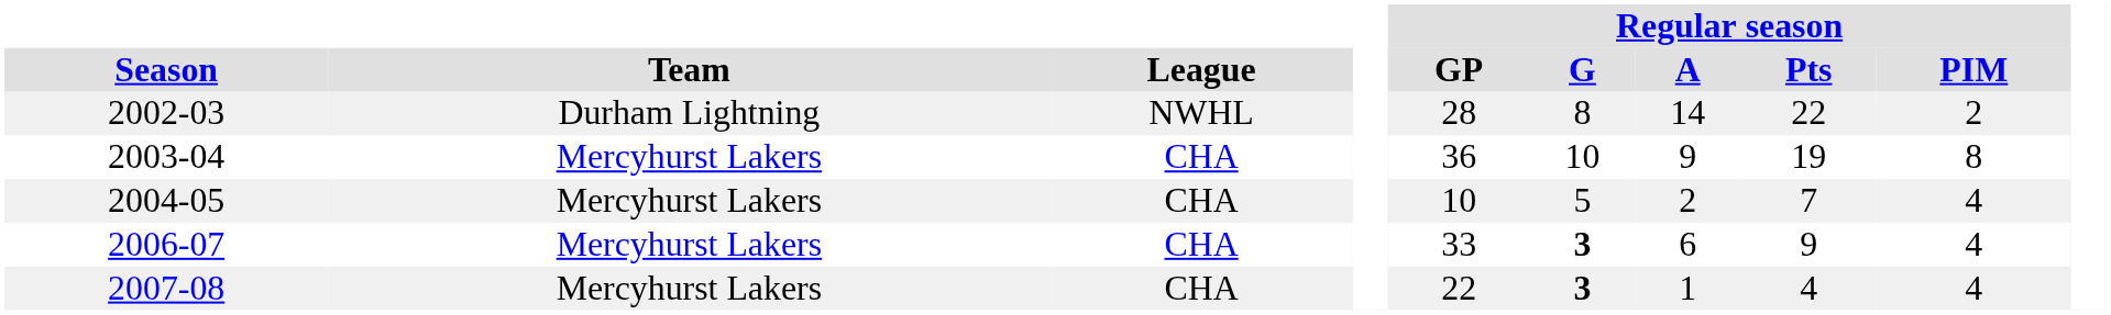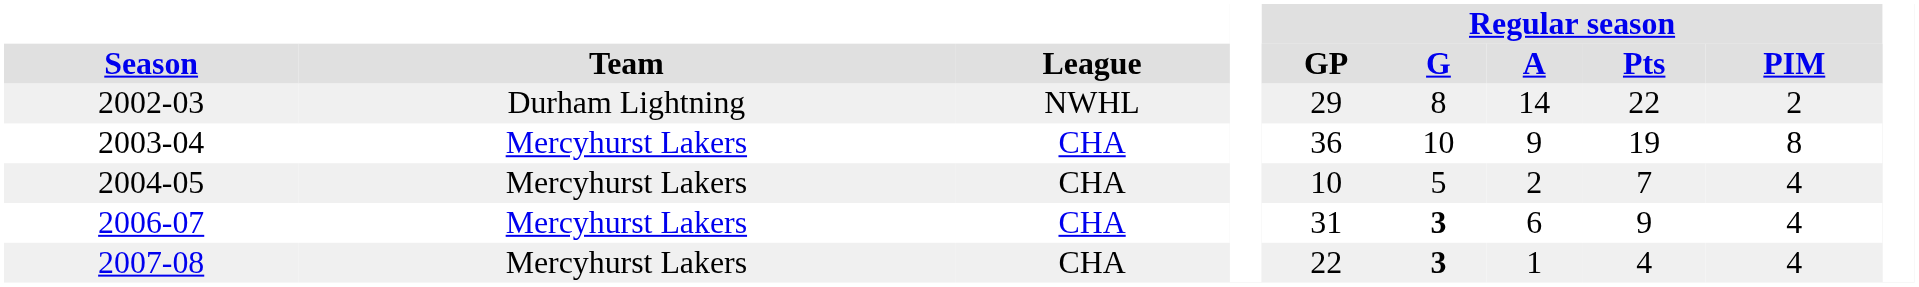2002-03 | Regular season / GP: 28 -> 29
2006-07 | Regular season / GP: 33 -> 31
